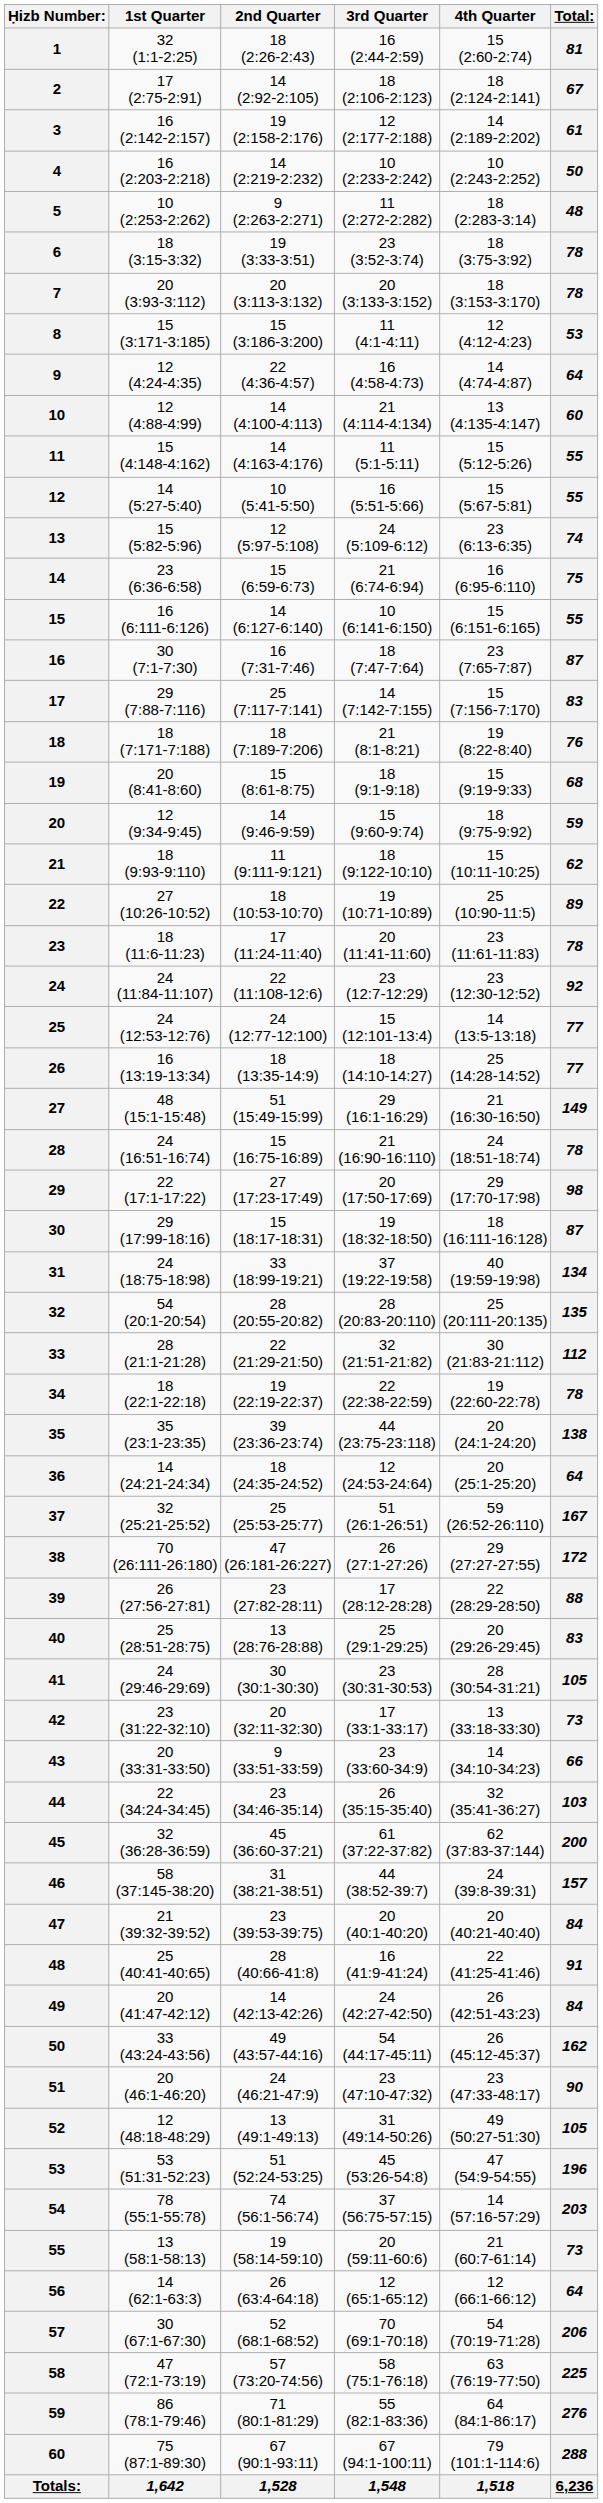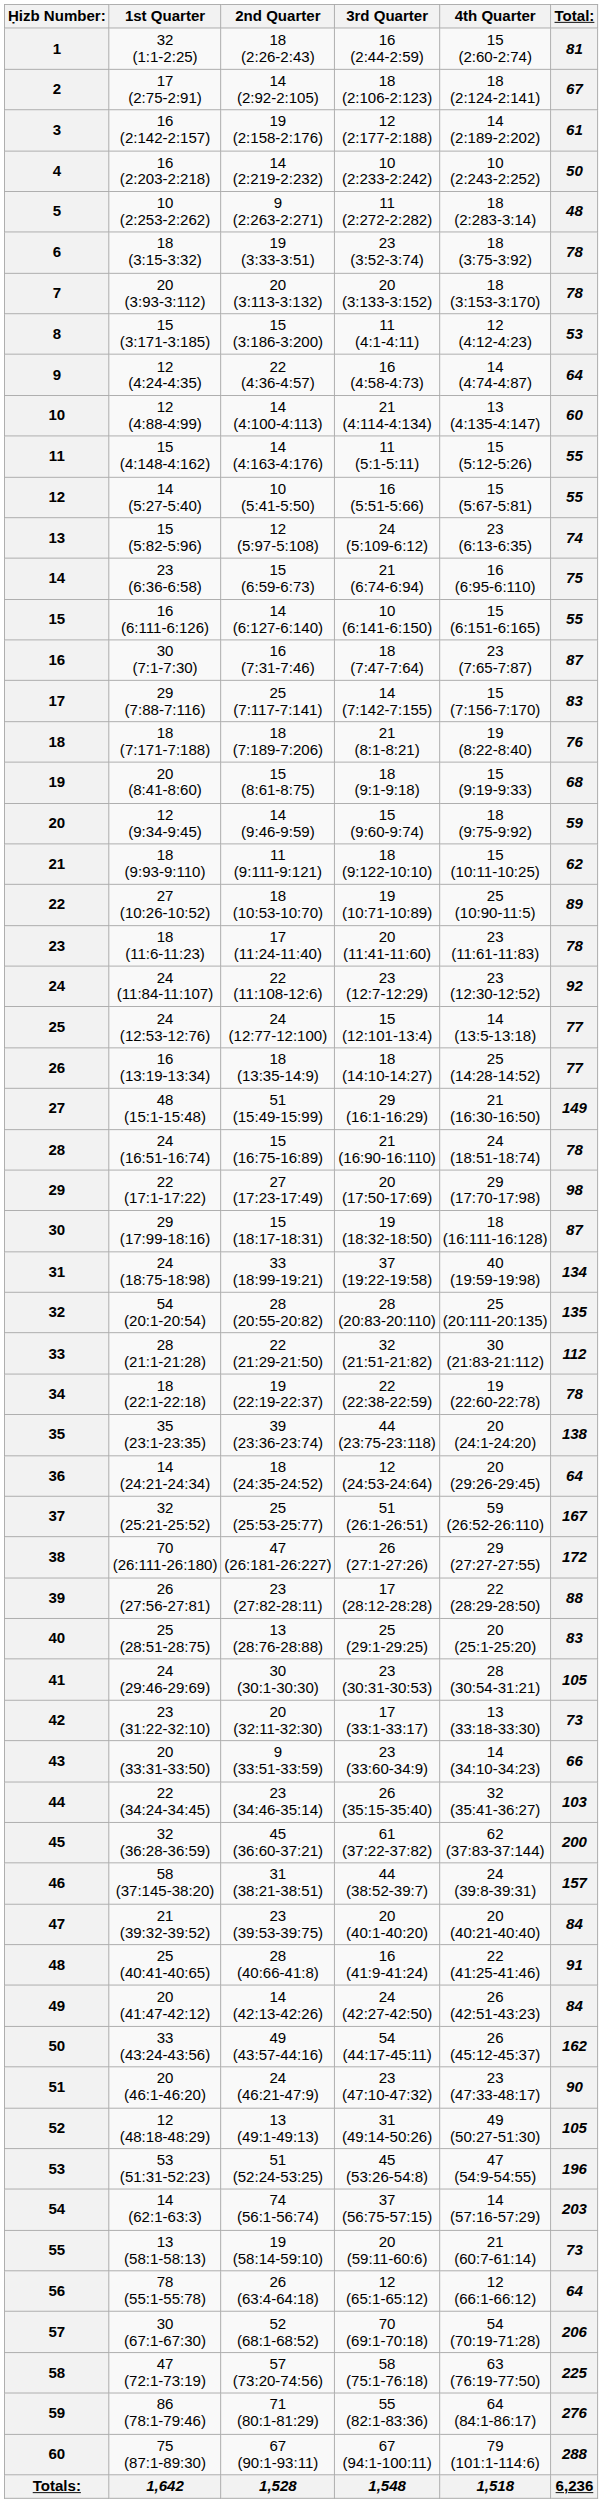36 | 4th Quarter: 20 (25:1-25:20) -> 20 (29:26-29:45)
40 | 4th Quarter: 20 (29:26-29:45) -> 20 (25:1-25:20)
54 | 1st Quarter: 78 (55:1-55:78) -> 14 (62:1-63:3)
56 | 1st Quarter: 14 (62:1-63:3) -> 78 (55:1-55:78)
